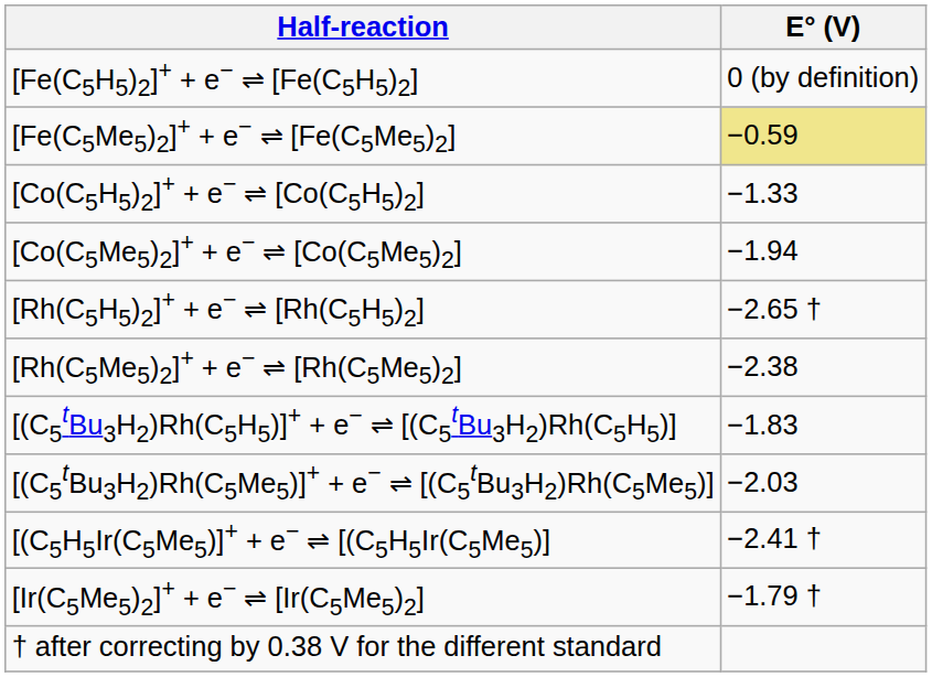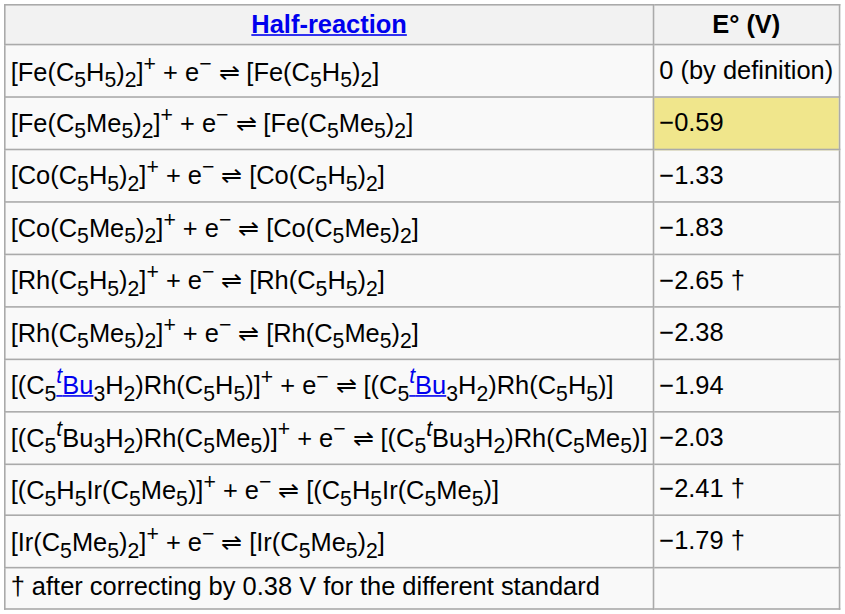[Co(C5Me5)2]+ + e− ⇌ [Co(C5Me5)2] | E° (V): −1.94 -> −1.83
[(C5tBu3H2)Rh(C5H5)]+ + e− ⇌ [(C5tBu3H2)Rh(C5H5)] | E° (V): −1.83 -> −1.94
